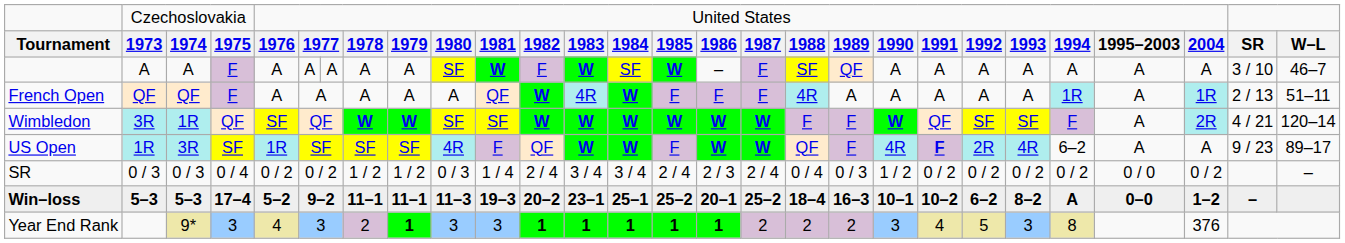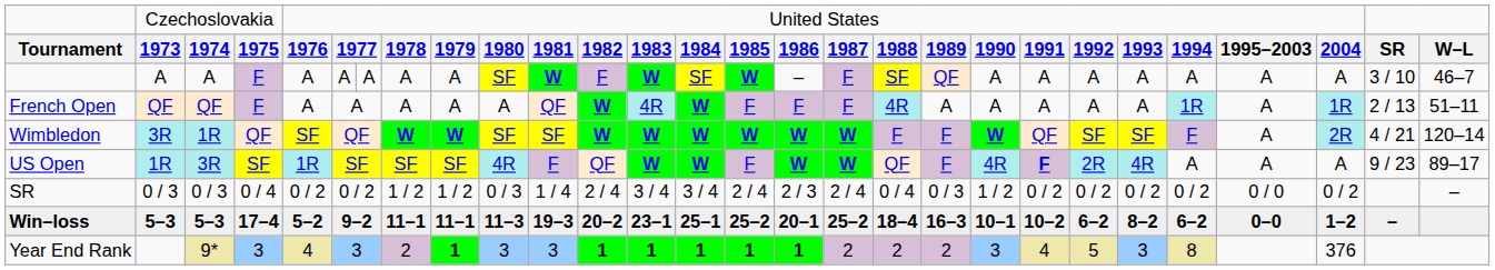US Open | column 24: 6–2 -> A
Win–loss | column 24: A -> 6–2
